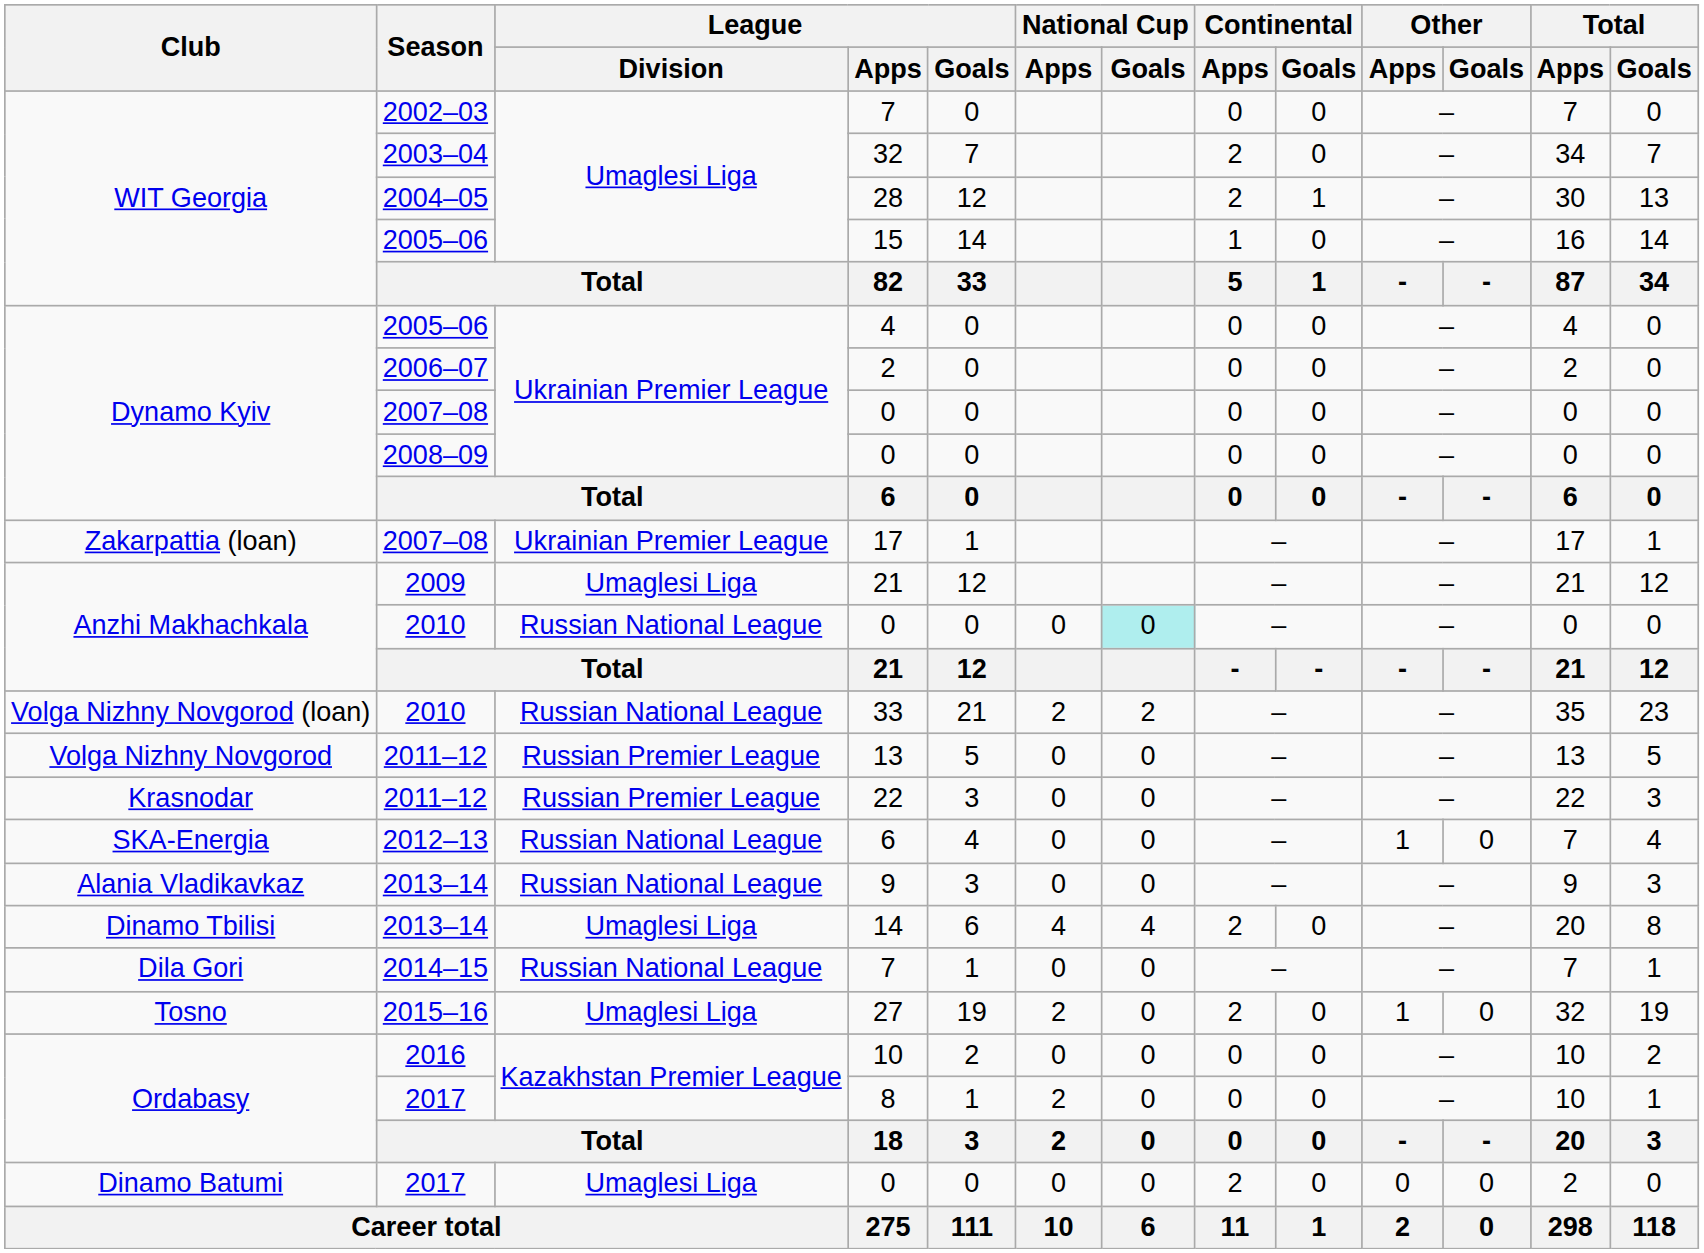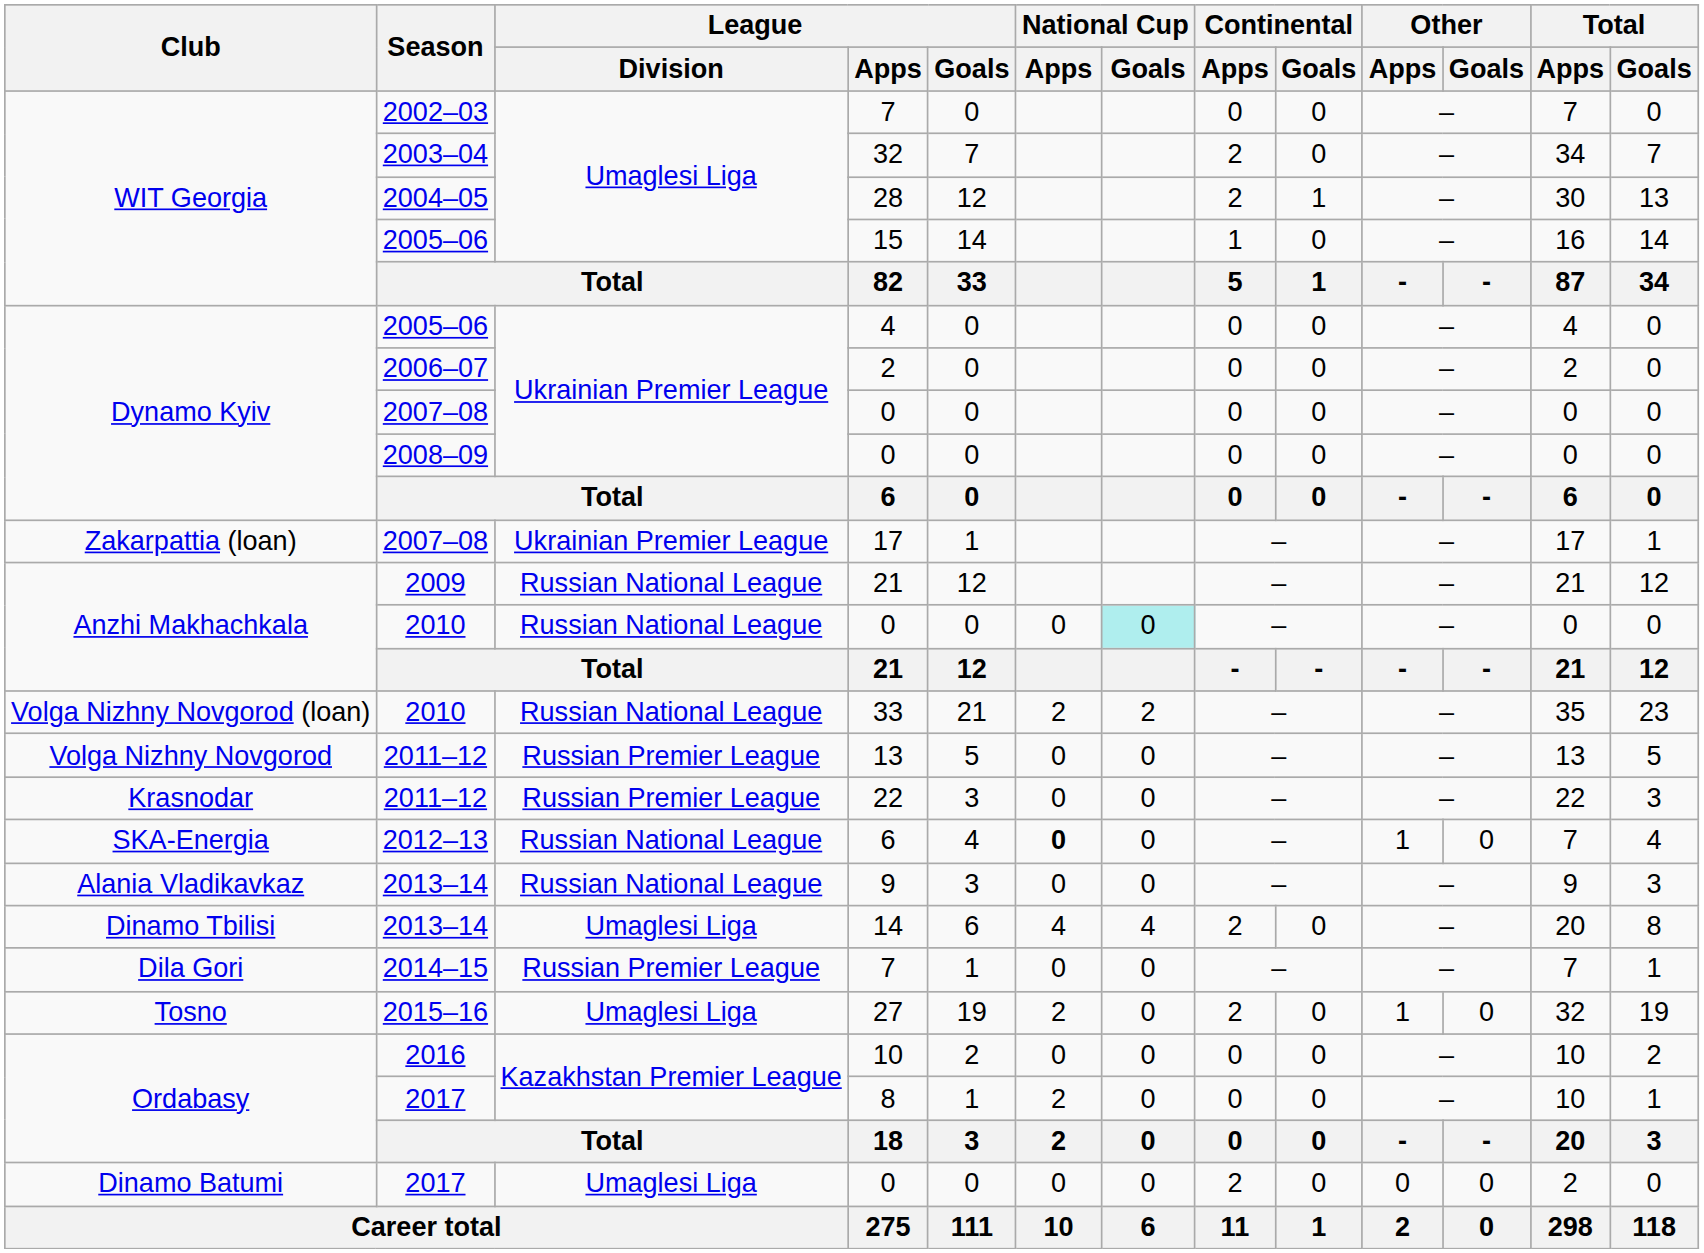2009 / 21 | League / Division: Umaglesi Liga -> Russian National League
2012–13 / 6 | National Cup / Apps: normal -> bold
2014–15 / 7 | League / Division: Russian National League -> Russian Premier League
